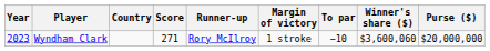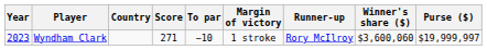columns swapped: To par <-> Runner-up
Wyndham Clark | Purse ($): $20,000,000 -> $19,999,997
